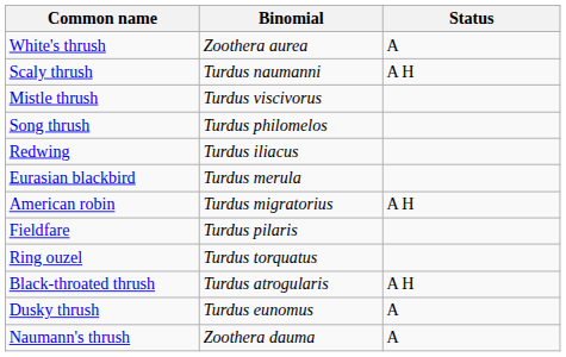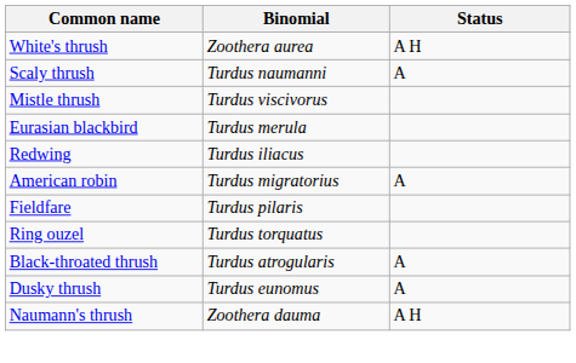White's thrush | Status: A -> A H
Scaly thrush | Status: A H -> A
- row: Song thrush | Turdus philomelos
rows swapped: Redwing <-> Eurasian blackbird
American robin | Status: A H -> A
Black-throated thrush | Status: A H -> A
Naumann's thrush | Status: A -> A H
